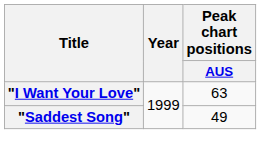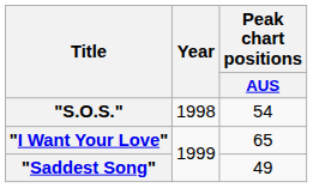+ row: "S.O.S." | 1998 | 54
"I Want Your Love" | Peak chart positions / AUS: 63 -> 65
